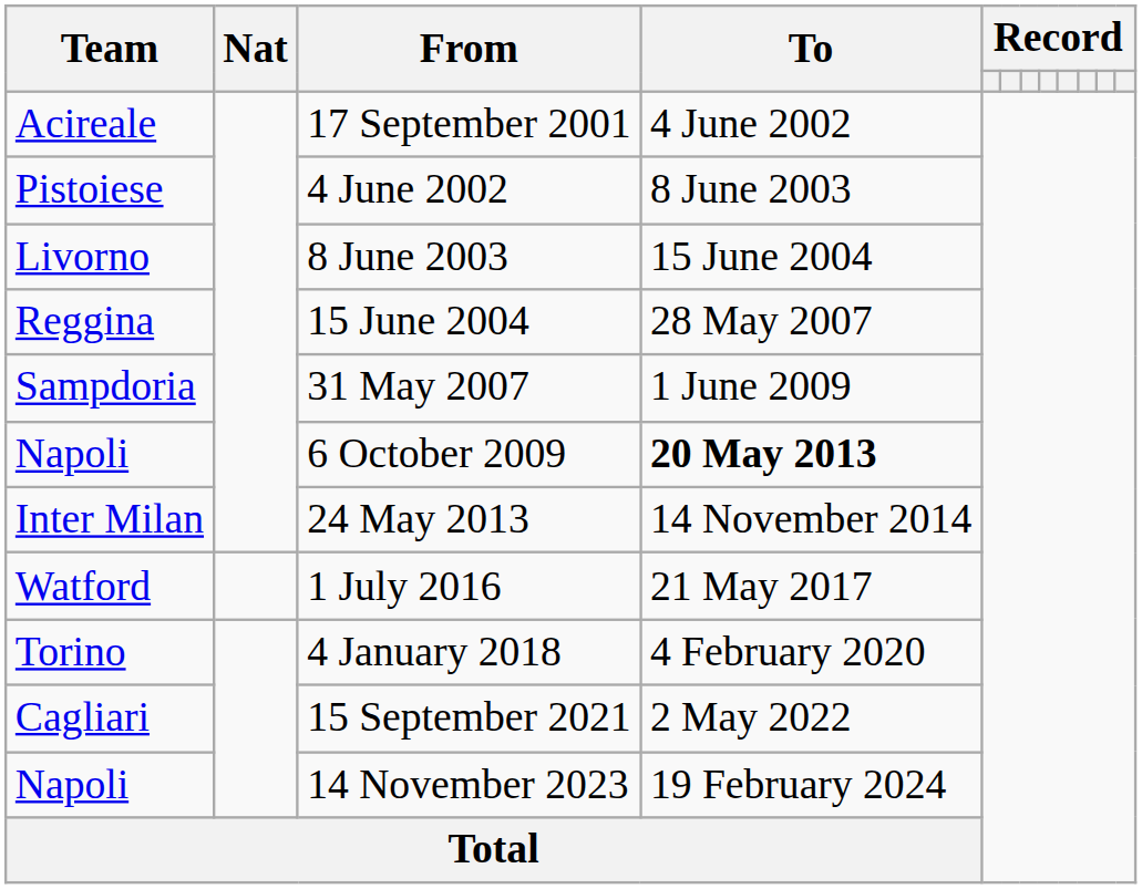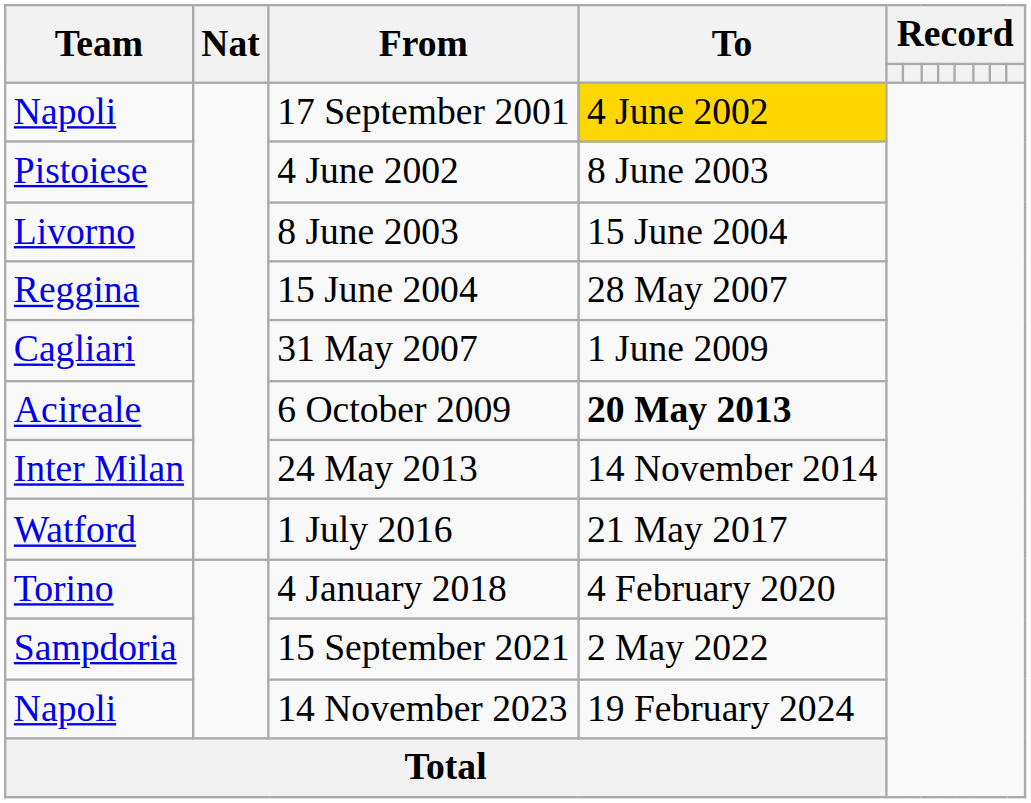17 September 2001 | Team: Acireale -> Napoli
17 September 2001 | To: no background -> gold background
31 May 2007 | Team: Sampdoria -> Cagliari
6 October 2009 | Team: Napoli -> Acireale
15 September 2021 | Team: Cagliari -> Sampdoria
